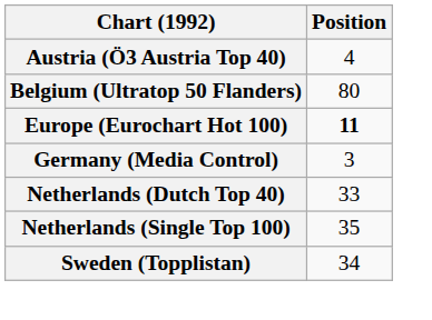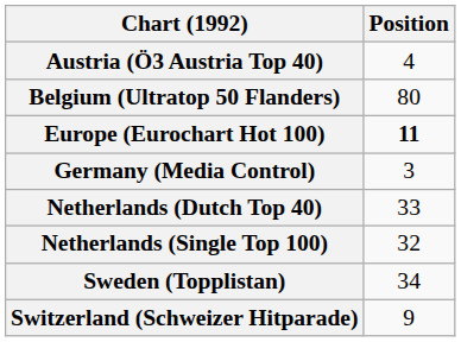Netherlands (Single Top 100) | Position: 35 -> 32
+ row: Switzerland (Schweizer Hitparade) | 9
